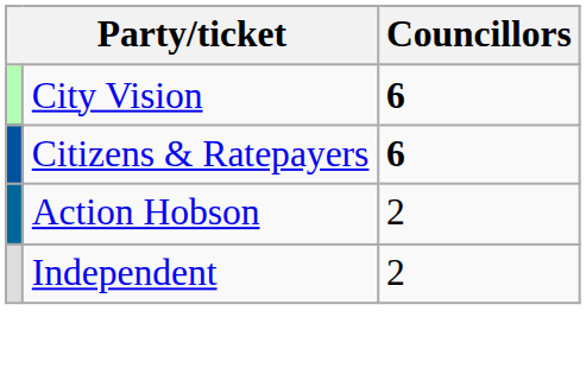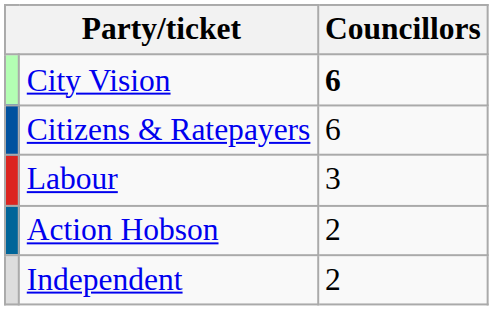Citizens & Ratepayers | Councillors: bold -> normal
+ row: Labour | 3
